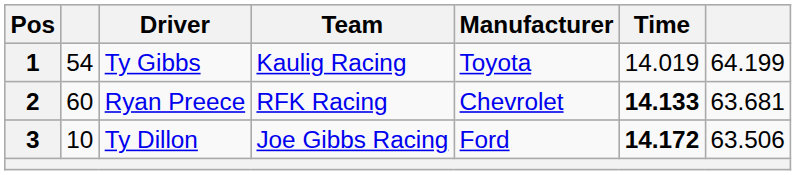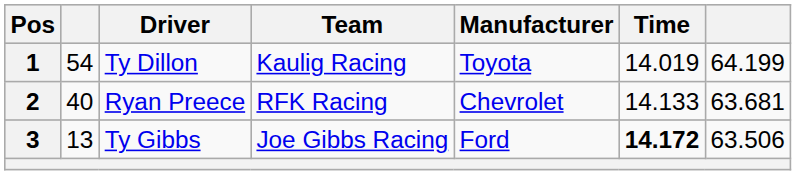1 | Driver: Ty Gibbs -> Ty Dillon
2 | column 2: 60 -> 40
2 | Time: bold -> normal
3 | column 2: 10 -> 13
3 | Driver: Ty Dillon -> Ty Gibbs
